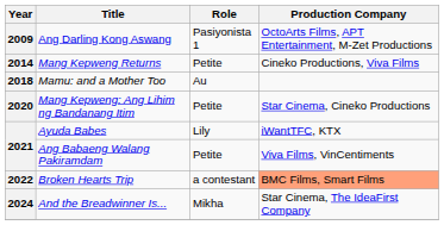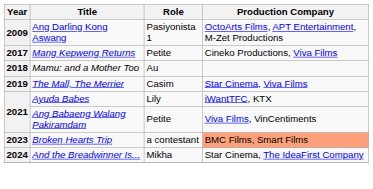Mang Kepweng Returns | Year: 2014 -> 2017
+ row: 2019 | The Mall, The Merrier | Casim | Star Cinema, Viva Films
- row: 2020 | Mang Kepweng: Ang Lihim ng Bandanang Itim | Petite | Star Cinema, Cineko Productions
Broken Hearts Trip | Year: 2022 -> 2023
